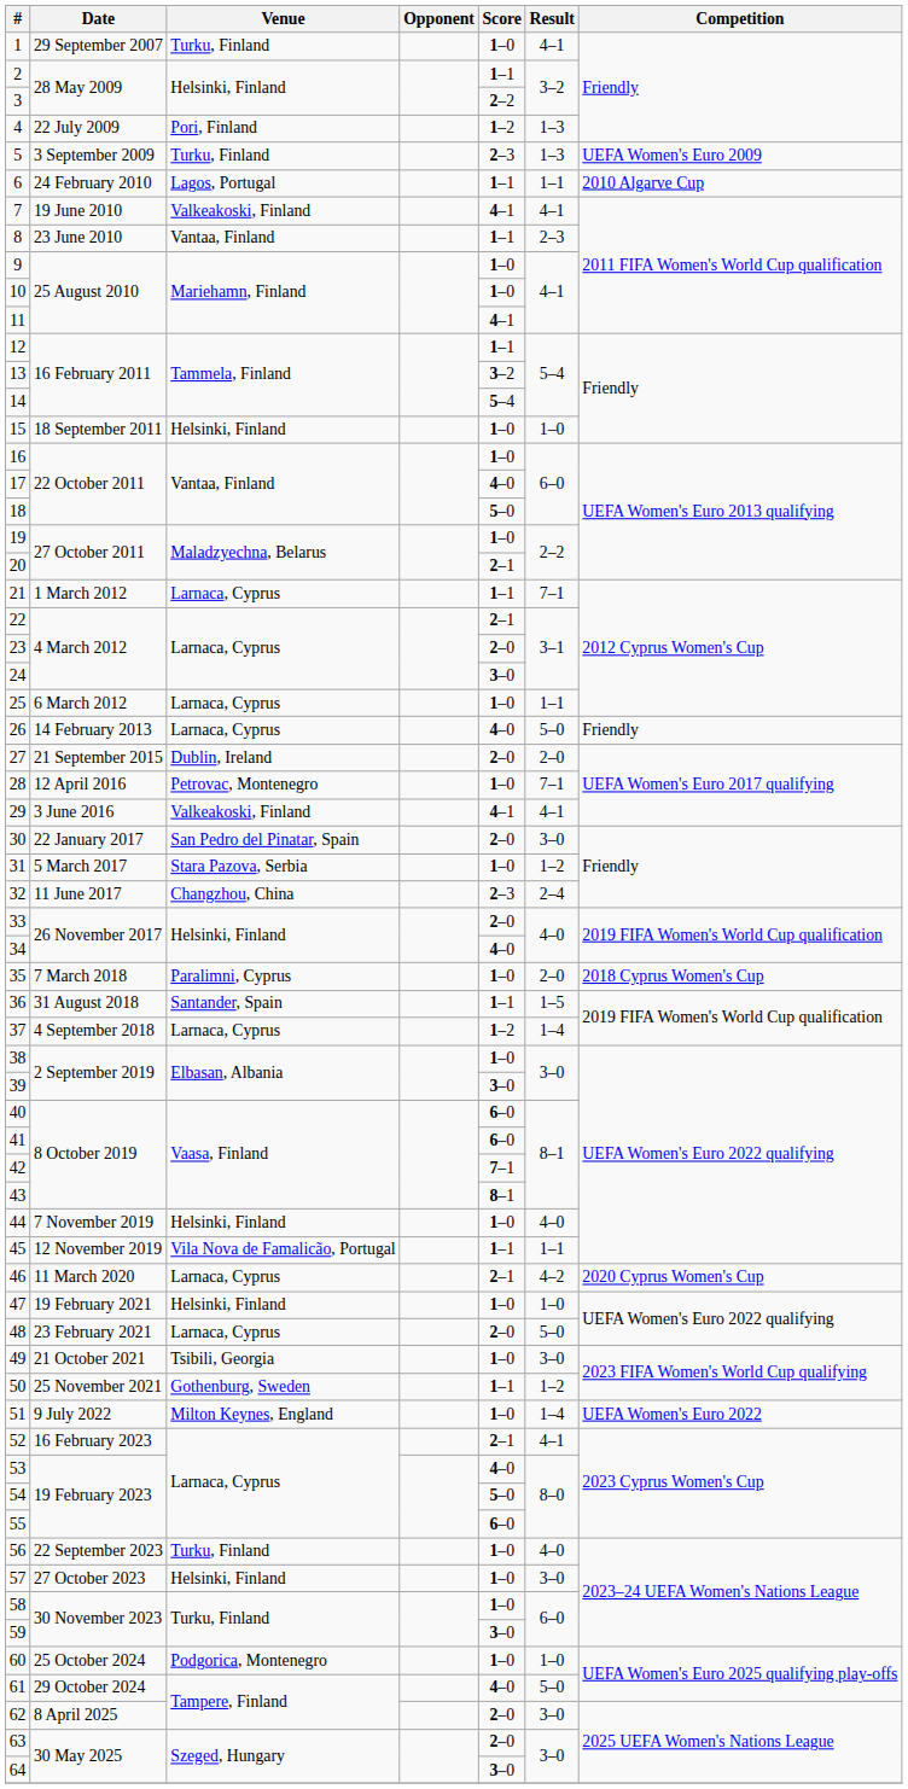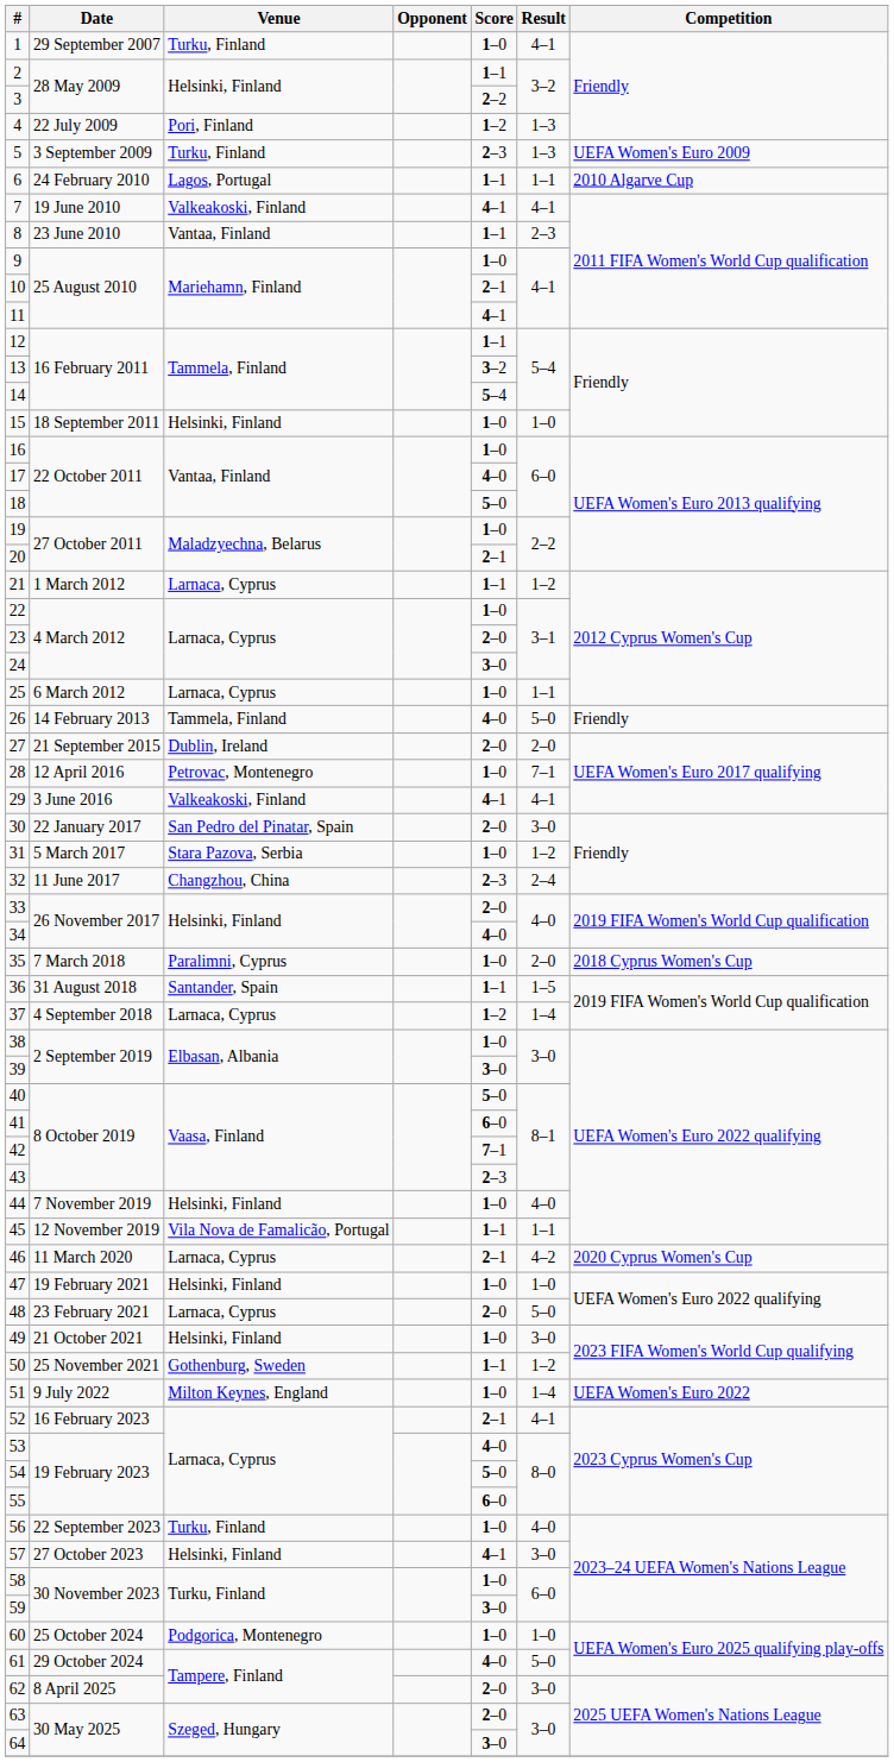10 | Score: 1–0 -> 2–1
21 | Result: 7–1 -> 1–2
22 | Score: 2–1 -> 1–0
26 | Venue: Larnaca, Cyprus -> Tammela, Finland
40 | Score: 6–0 -> 5–0
43 | Score: 8–1 -> 2–3
49 | Venue: Tsibili, Georgia -> Helsinki, Finland
57 | Score: 1–0 -> 4–1
